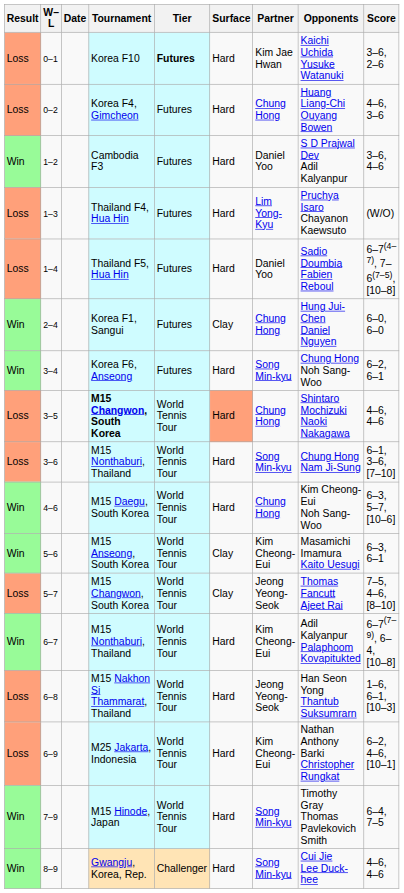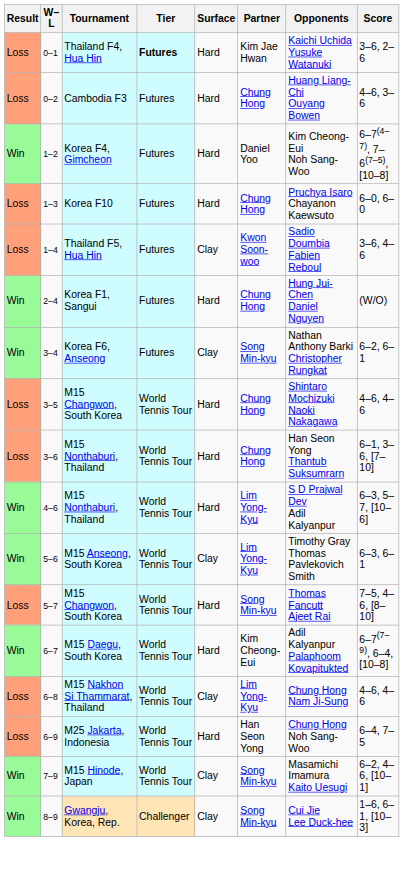- column: Date
0–1 | Tournament: Korea F10 -> Thailand F4, Hua Hin
0–2 | Tournament: Korea F4, Gimcheon -> Cambodia F3
1–2 | Tournament: Cambodia F3 -> Korea F4, Gimcheon
1–2 | Opponents: S D Prajwal Dev Adil Kalyanpur -> Kim Cheong-Eui Noh Sang-Woo
1–2 | Score: 3–6, 4–6 -> 6–7(4–7), 7–6(7–5), [10–8]
1–3 | Tournament: Thailand F4, Hua Hin -> Korea F10
1–3 | Partner: Lim Yong-Kyu -> Chung Hong
1–3 | Score: (W/O) -> 6–0, 6–0
1–4 | Surface: Hard -> Clay
1–4 | Partner: Daniel Yoo -> Kwon Soon-woo
1–4 | Score: 6–7(4–7), 7–6(7–5), [10–8] -> 3–6, 4–6
2–4 | Surface: Clay -> Hard
2–4 | Score: 6–0, 6–0 -> (W/O)
3–4 | Surface: Hard -> Clay
3–4 | Opponents: Chung Hong Noh Sang-Woo -> Nathan Anthony Barki Christopher Rungkat
3–5 | Tournament: bold -> normal
3–5 | Surface: lightsalmon background -> no background
3–6 | Partner: Song Min-kyu -> Chung Hong
3–6 | Opponents: Chung Hong Nam Ji-Sung -> Han Seon Yong Thantub Suksumrarn
4–6 | Tournament: M15 Daegu, South Korea -> M15 Nonthaburi, Thailand
4–6 | Partner: Chung Hong -> Lim Yong-Kyu
4–6 | Opponents: Kim Cheong-Eui Noh Sang-Woo -> S D Prajwal Dev Adil Kalyanpur
5–6 | Partner: Kim Cheong-Eui -> Lim Yong-Kyu
5–6 | Opponents: Masamichi Imamura Kaito Uesugi -> Timothy Gray Thomas Pavlekovich Smith
5–7 | Surface: Clay -> Hard
5–7 | Partner: Jeong Yeong-Seok -> Song Min-kyu
6–7 | Tournament: M15 Nonthaburi, Thailand -> M15 Daegu, South Korea
6–8 | Surface: Hard -> Clay
6–8 | Partner: Jeong Yeong-Seok -> Lim Yong-Kyu
6–8 | Opponents: Han Seon Yong Thantub Suksumrarn -> Chung Hong Nam Ji-Sung
6–8 | Score: 1–6, 6–1, [10–3] -> 4–6, 4–6
6–9 | Partner: Kim Cheong-Eui -> Han Seon Yong
6–9 | Opponents: Nathan Anthony Barki Christopher Rungkat -> Chung Hong Noh Sang-Woo
6–9 | Score: 6–2, 4–6, [10–1] -> 6–4, 7–5
7–9 | Surface: Hard -> Clay
7–9 | Opponents: Timothy Gray Thomas Pavlekovich Smith -> Masamichi Imamura Kaito Uesugi
7–9 | Score: 6–4, 7–5 -> 6–2, 4–6, [10–1]
8–9 | Surface: Hard -> Clay
8–9 | Score: 4–6, 4–6 -> 1–6, 6–1, [10–3]
